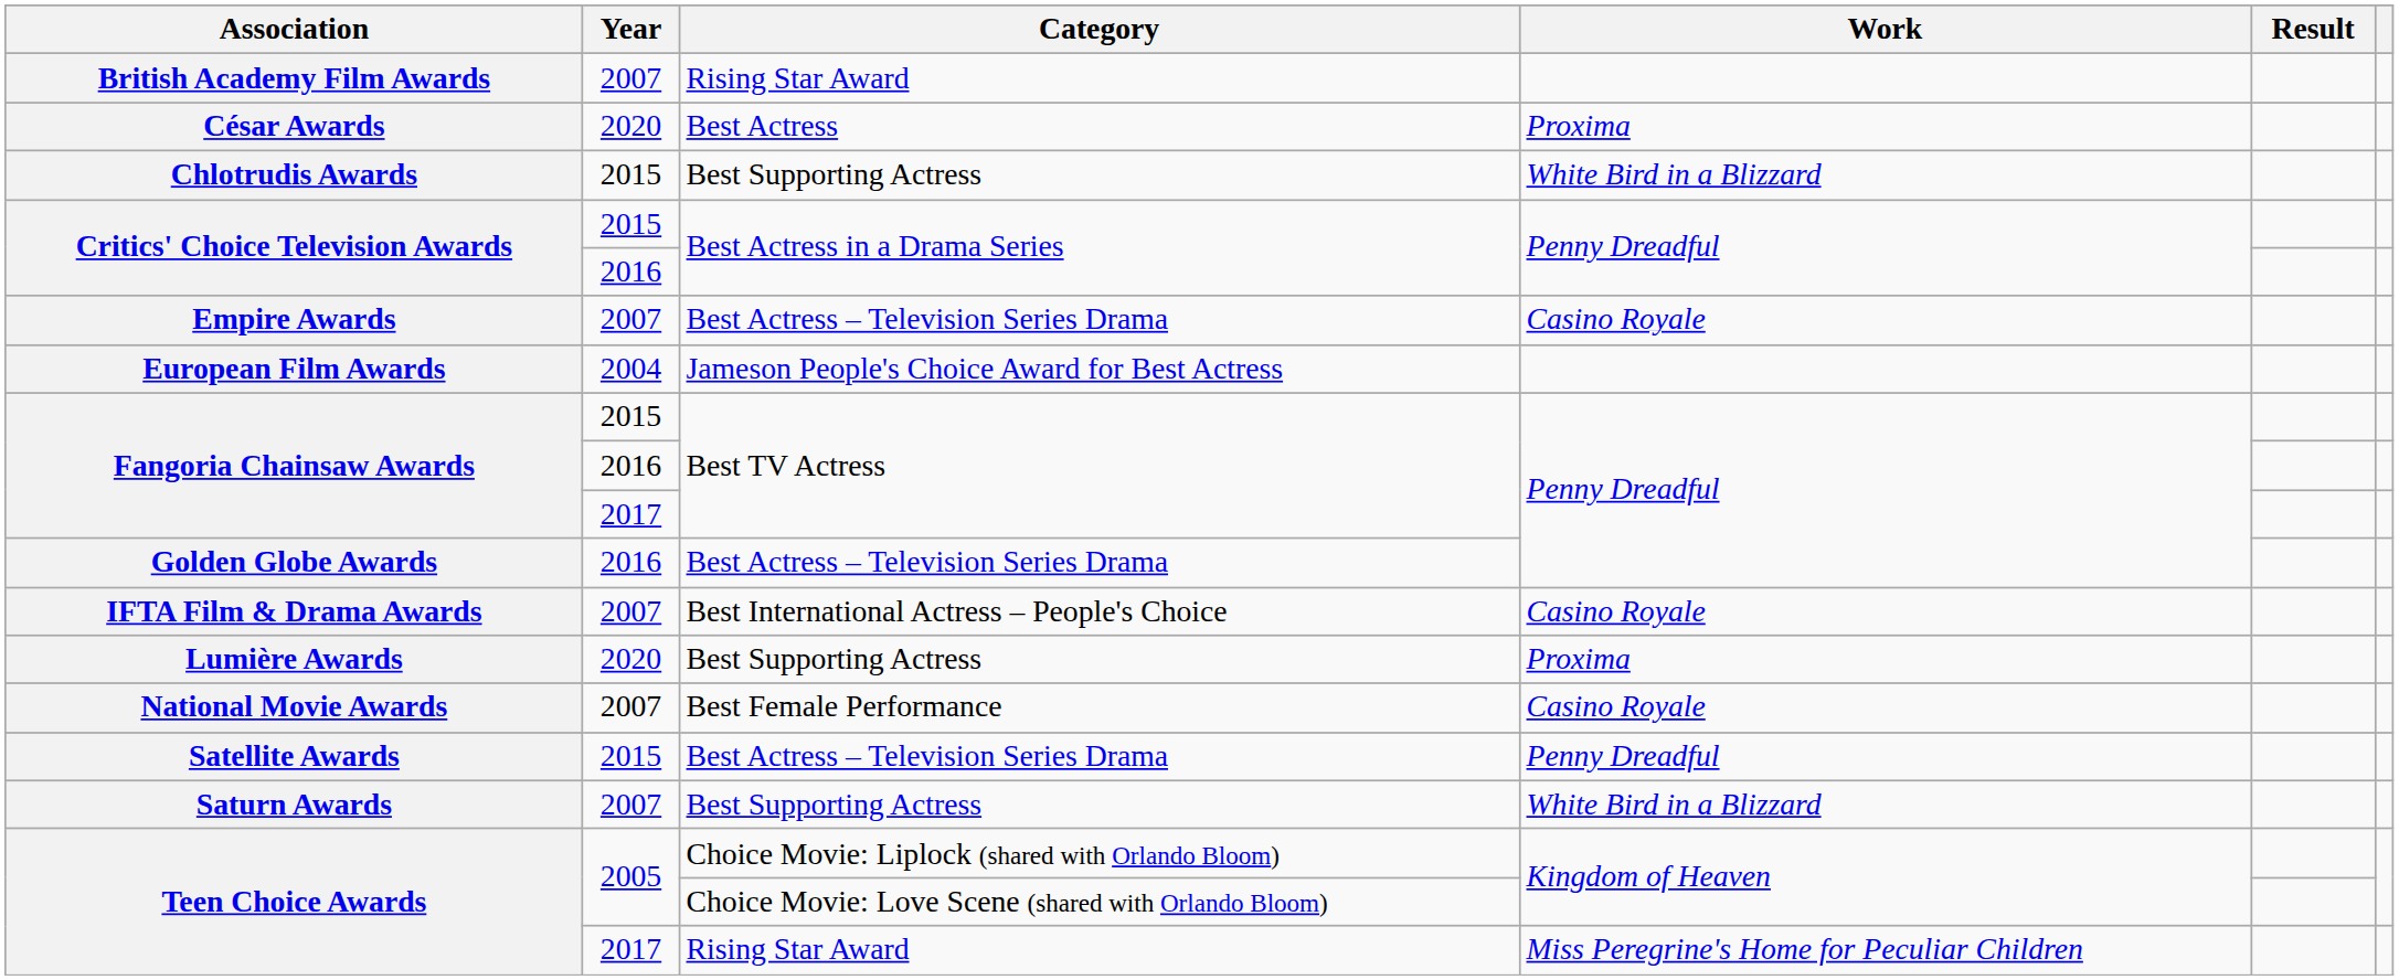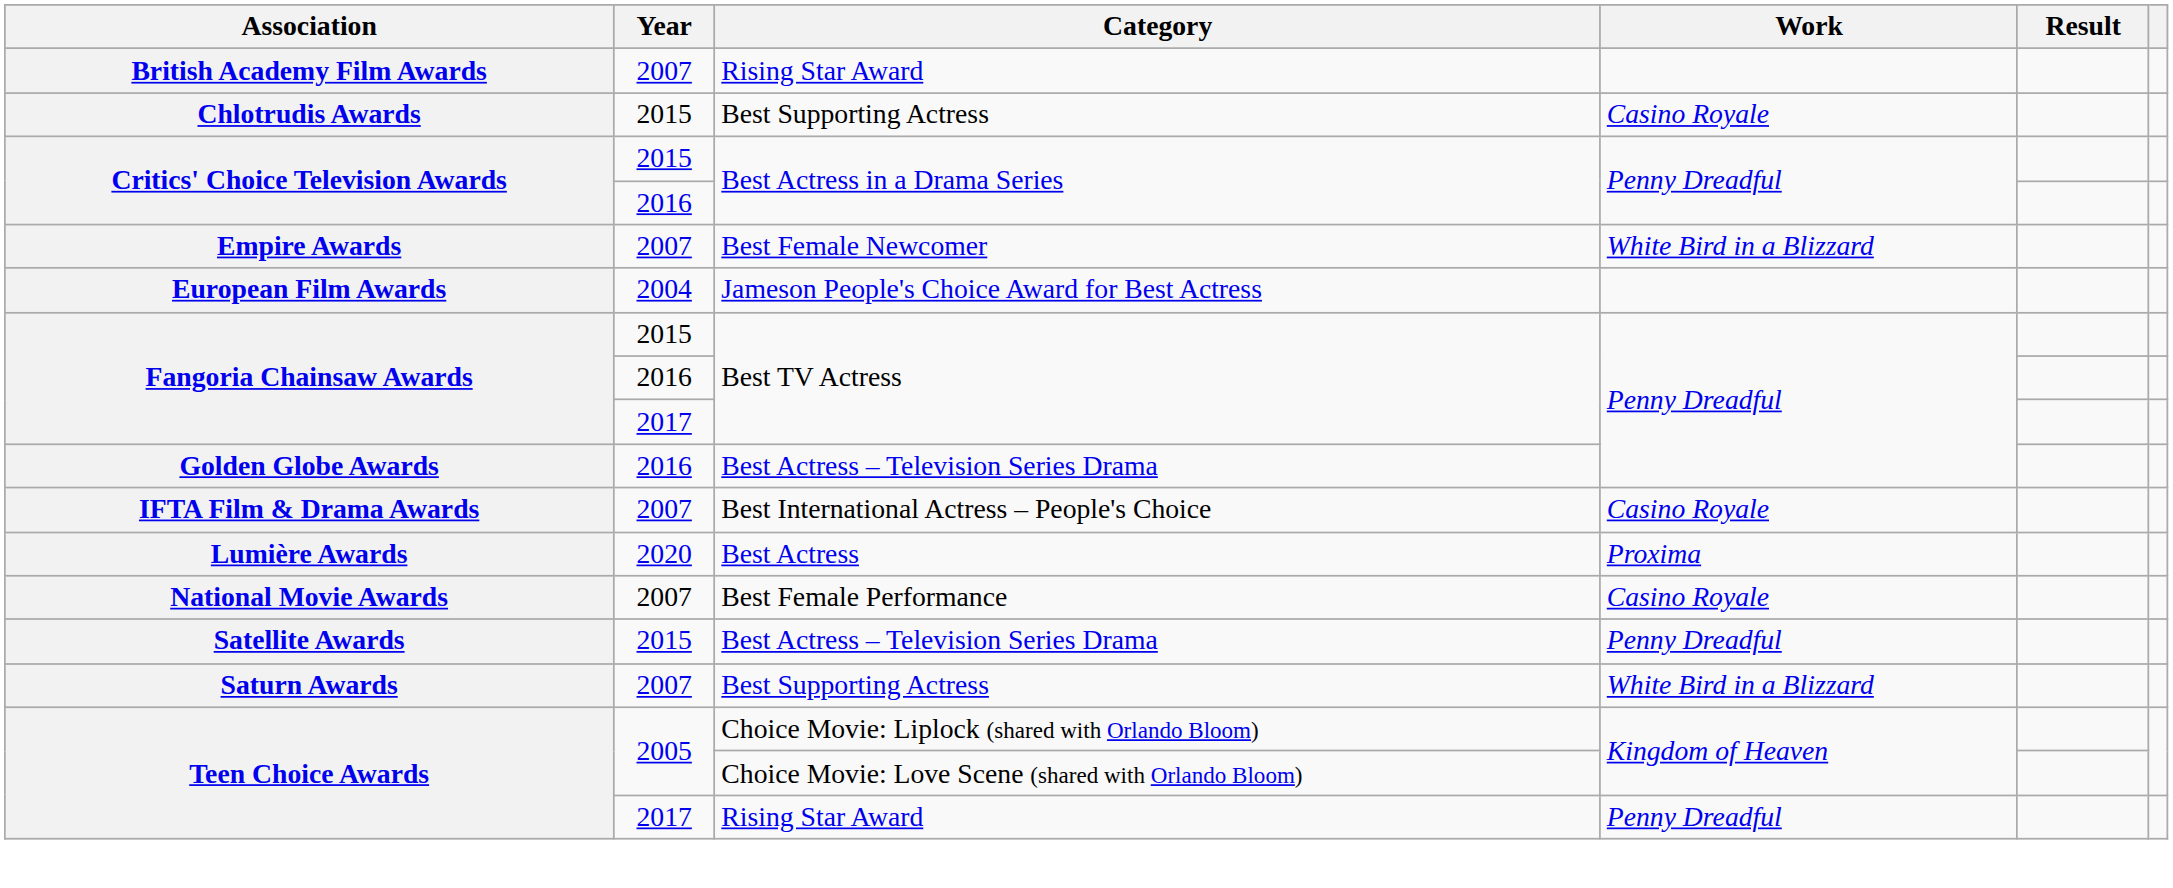- row: César Awards | 2020 | Best Actress | Proxima
Chlotrudis Awards | Work: White Bird in a Blizzard -> Casino Royale
Empire Awards | Category: Best Actress – Television Series Drama -> Best Female Newcomer
Empire Awards | Work: Casino Royale -> White Bird in a Blizzard
Lumière Awards | Category: Best Supporting Actress -> Best Actress
Teen Choice Awards / 2017 | Work: Miss Peregrine's Home for Peculiar Children -> Penny Dreadful
